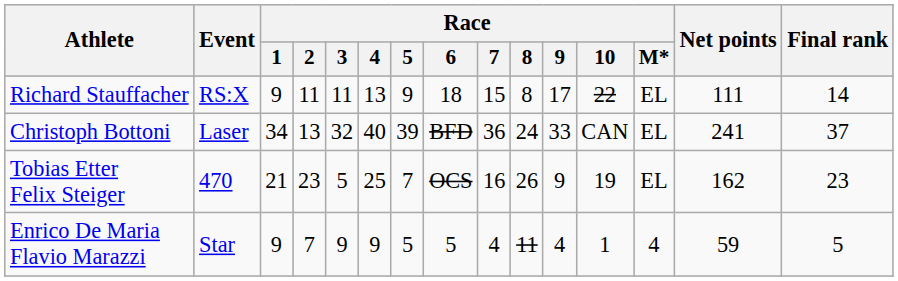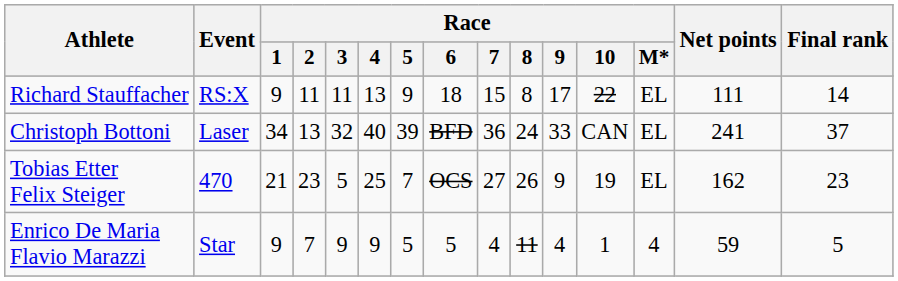Tobias Etter Felix Steiger | Race / 7: 16 -> 27
